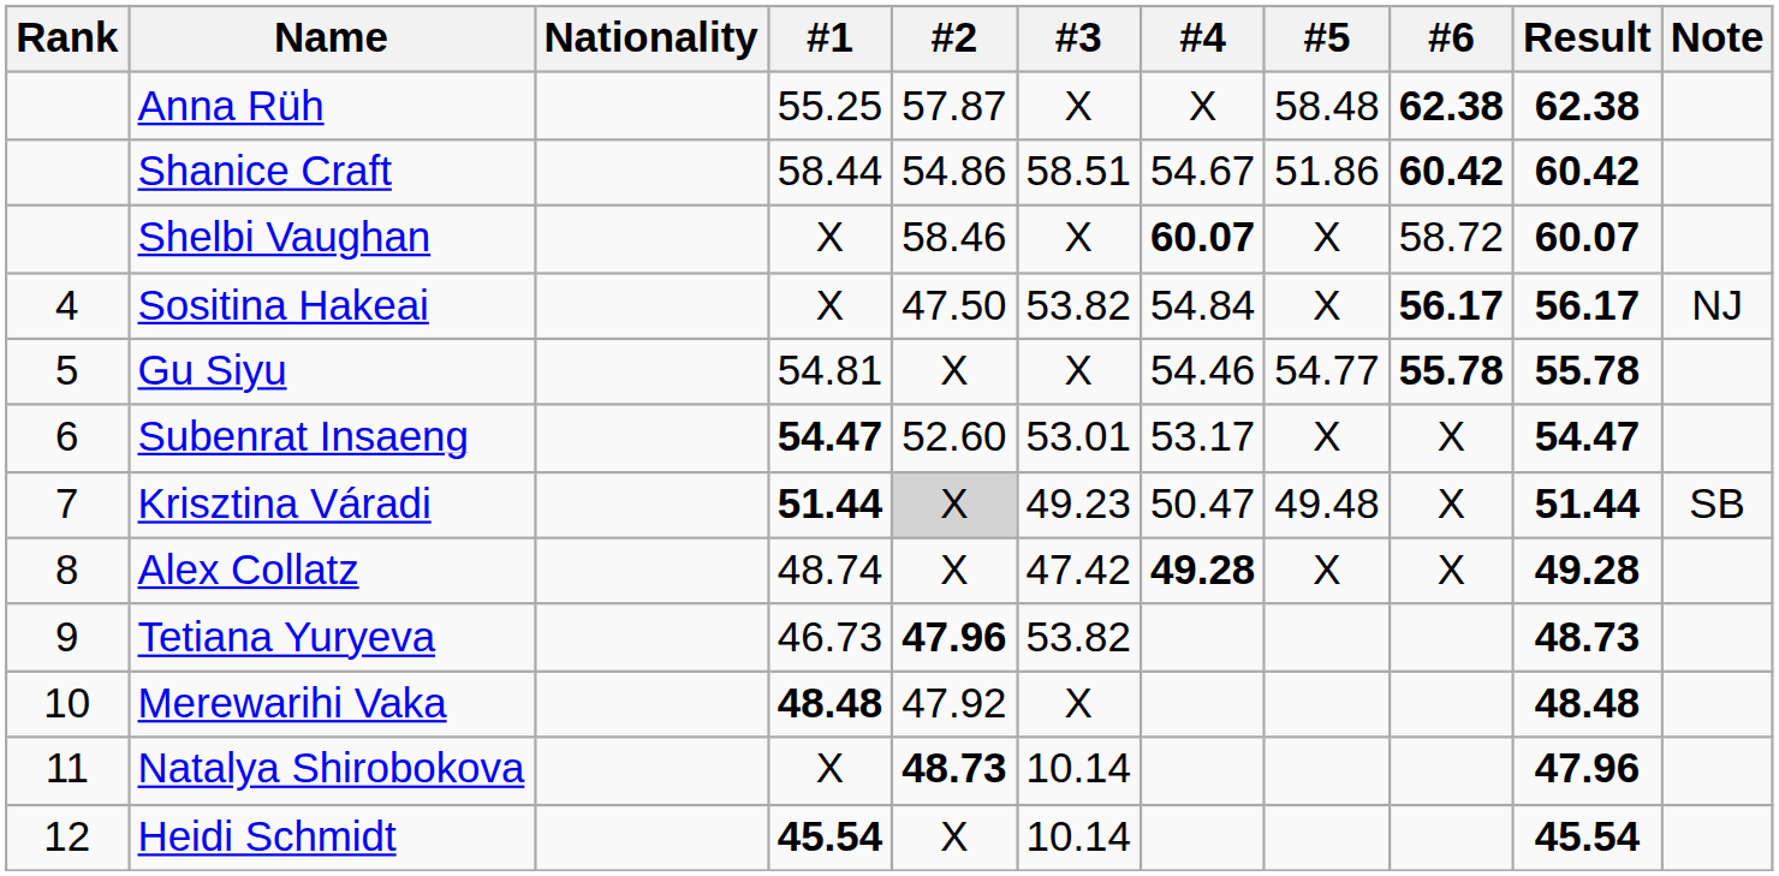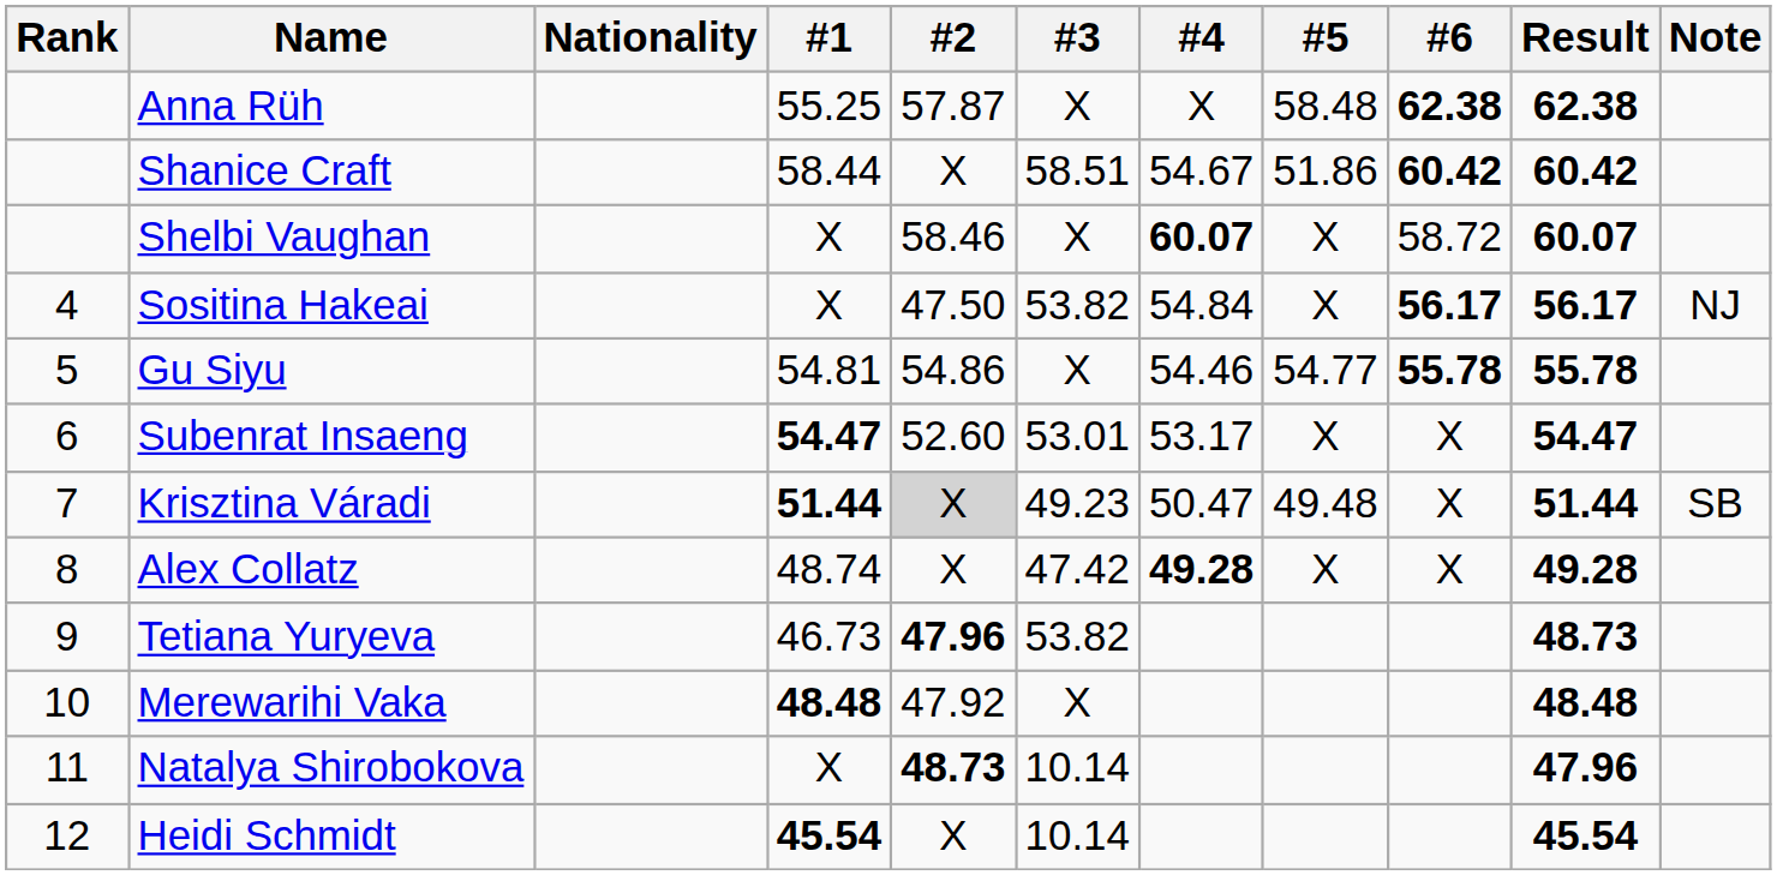Shanice Craft | #2: 54.86 -> X
Gu Siyu | #2: X -> 54.86
